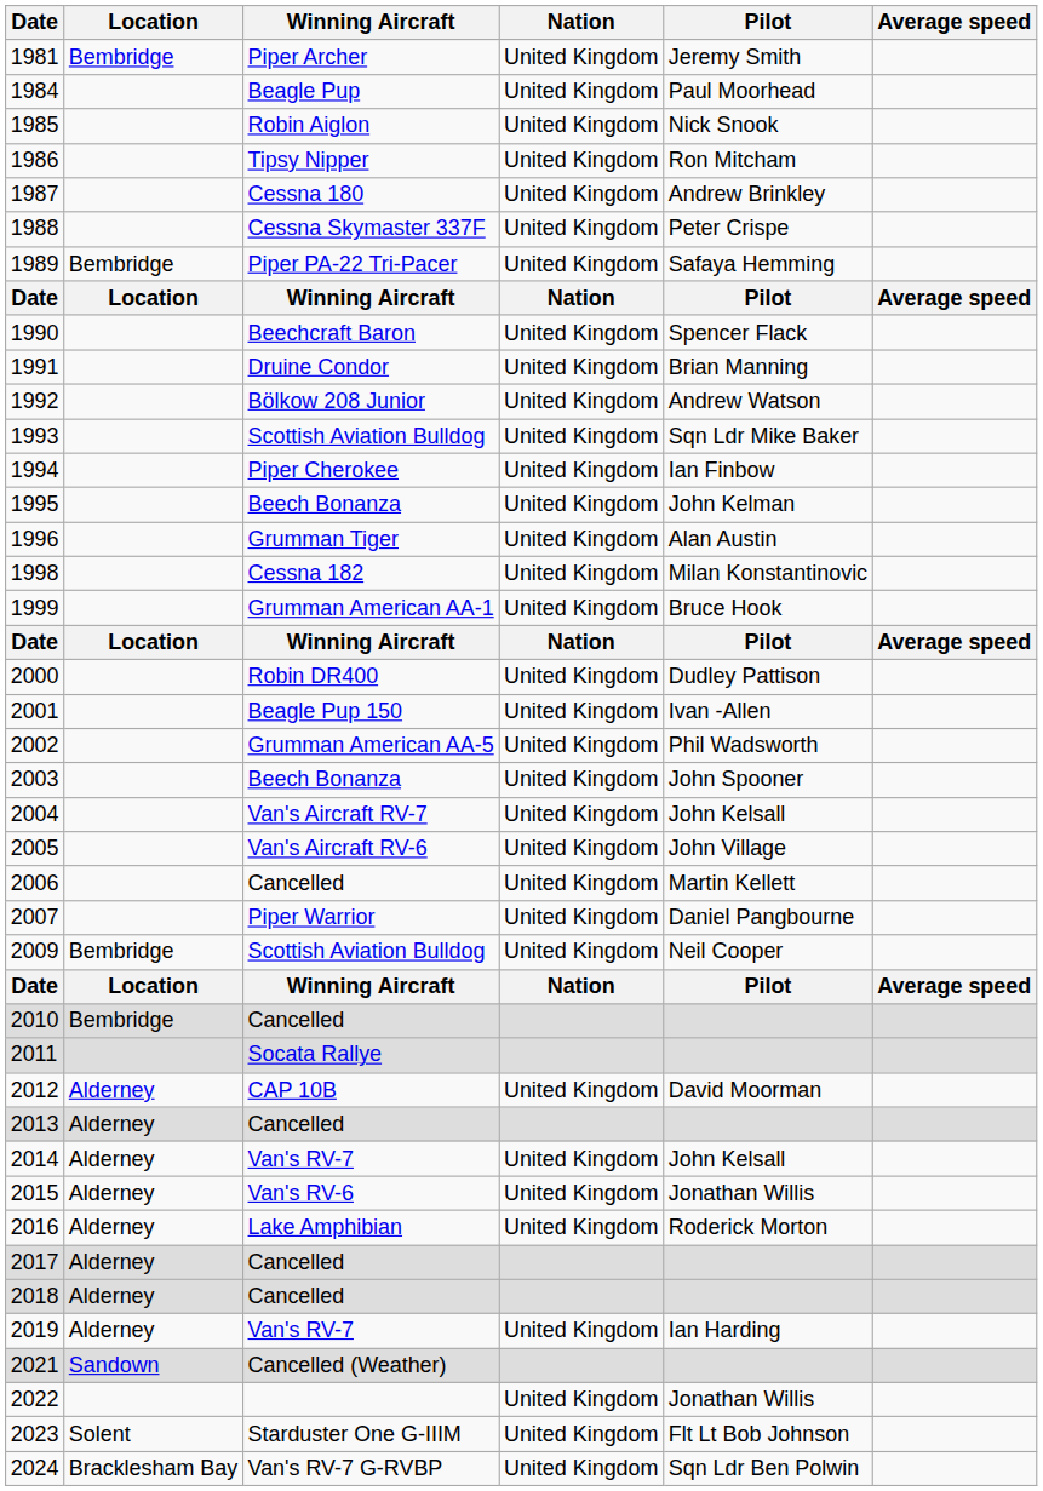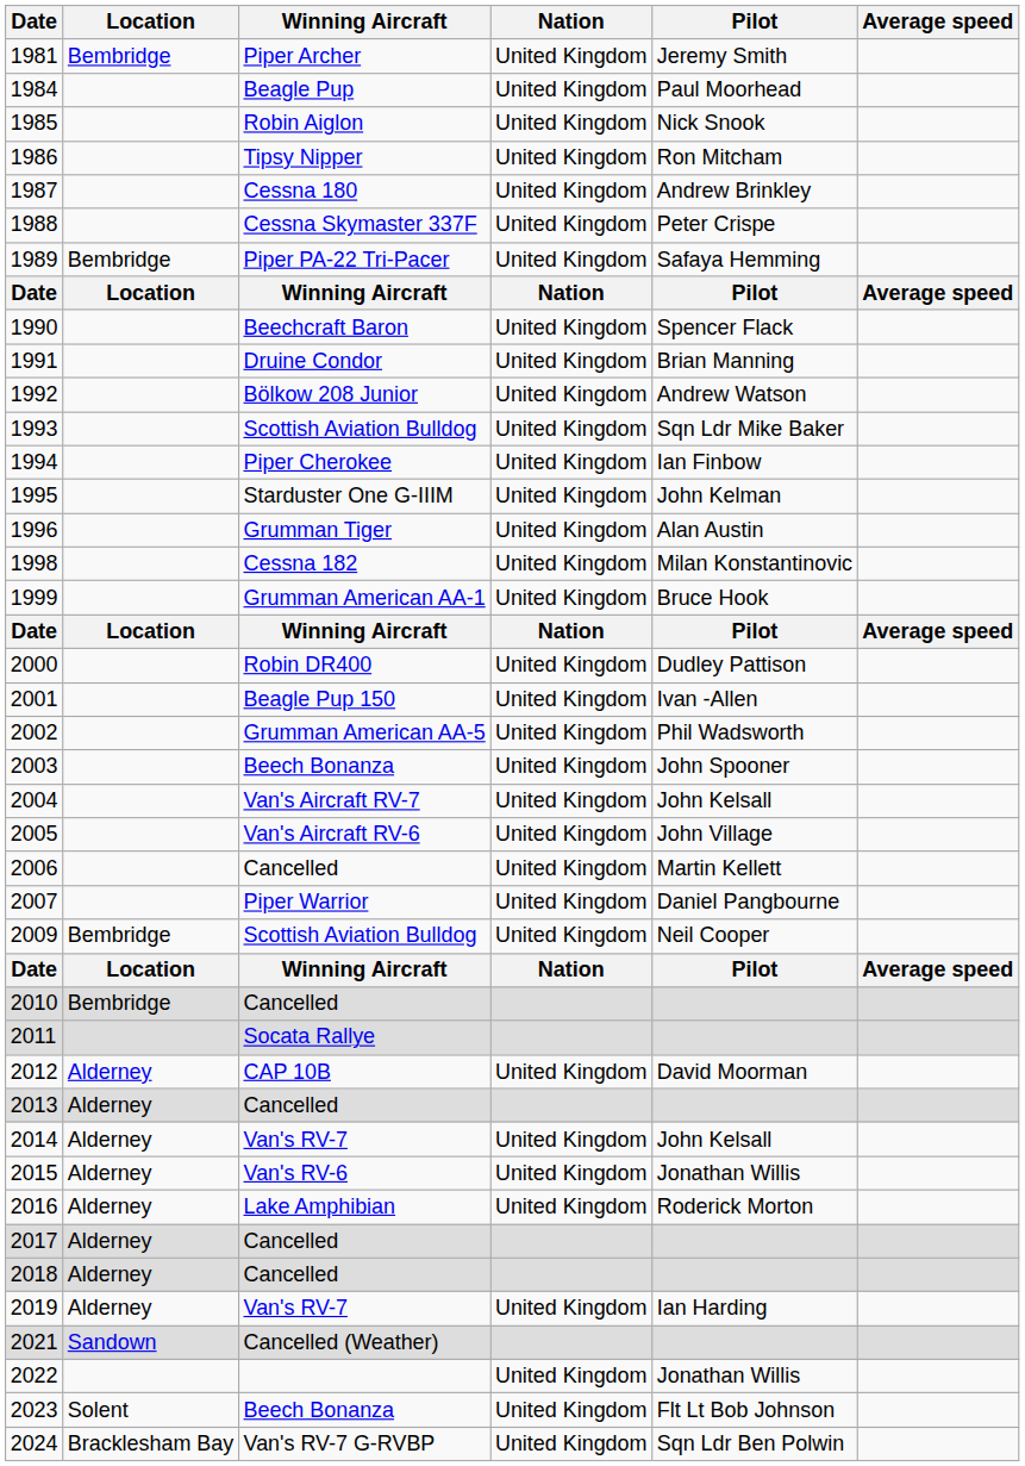1995 | Winning Aircraft: Beech Bonanza -> Starduster One G-IIIM
2023 | Winning Aircraft: Starduster One G-IIIM -> Beech Bonanza
